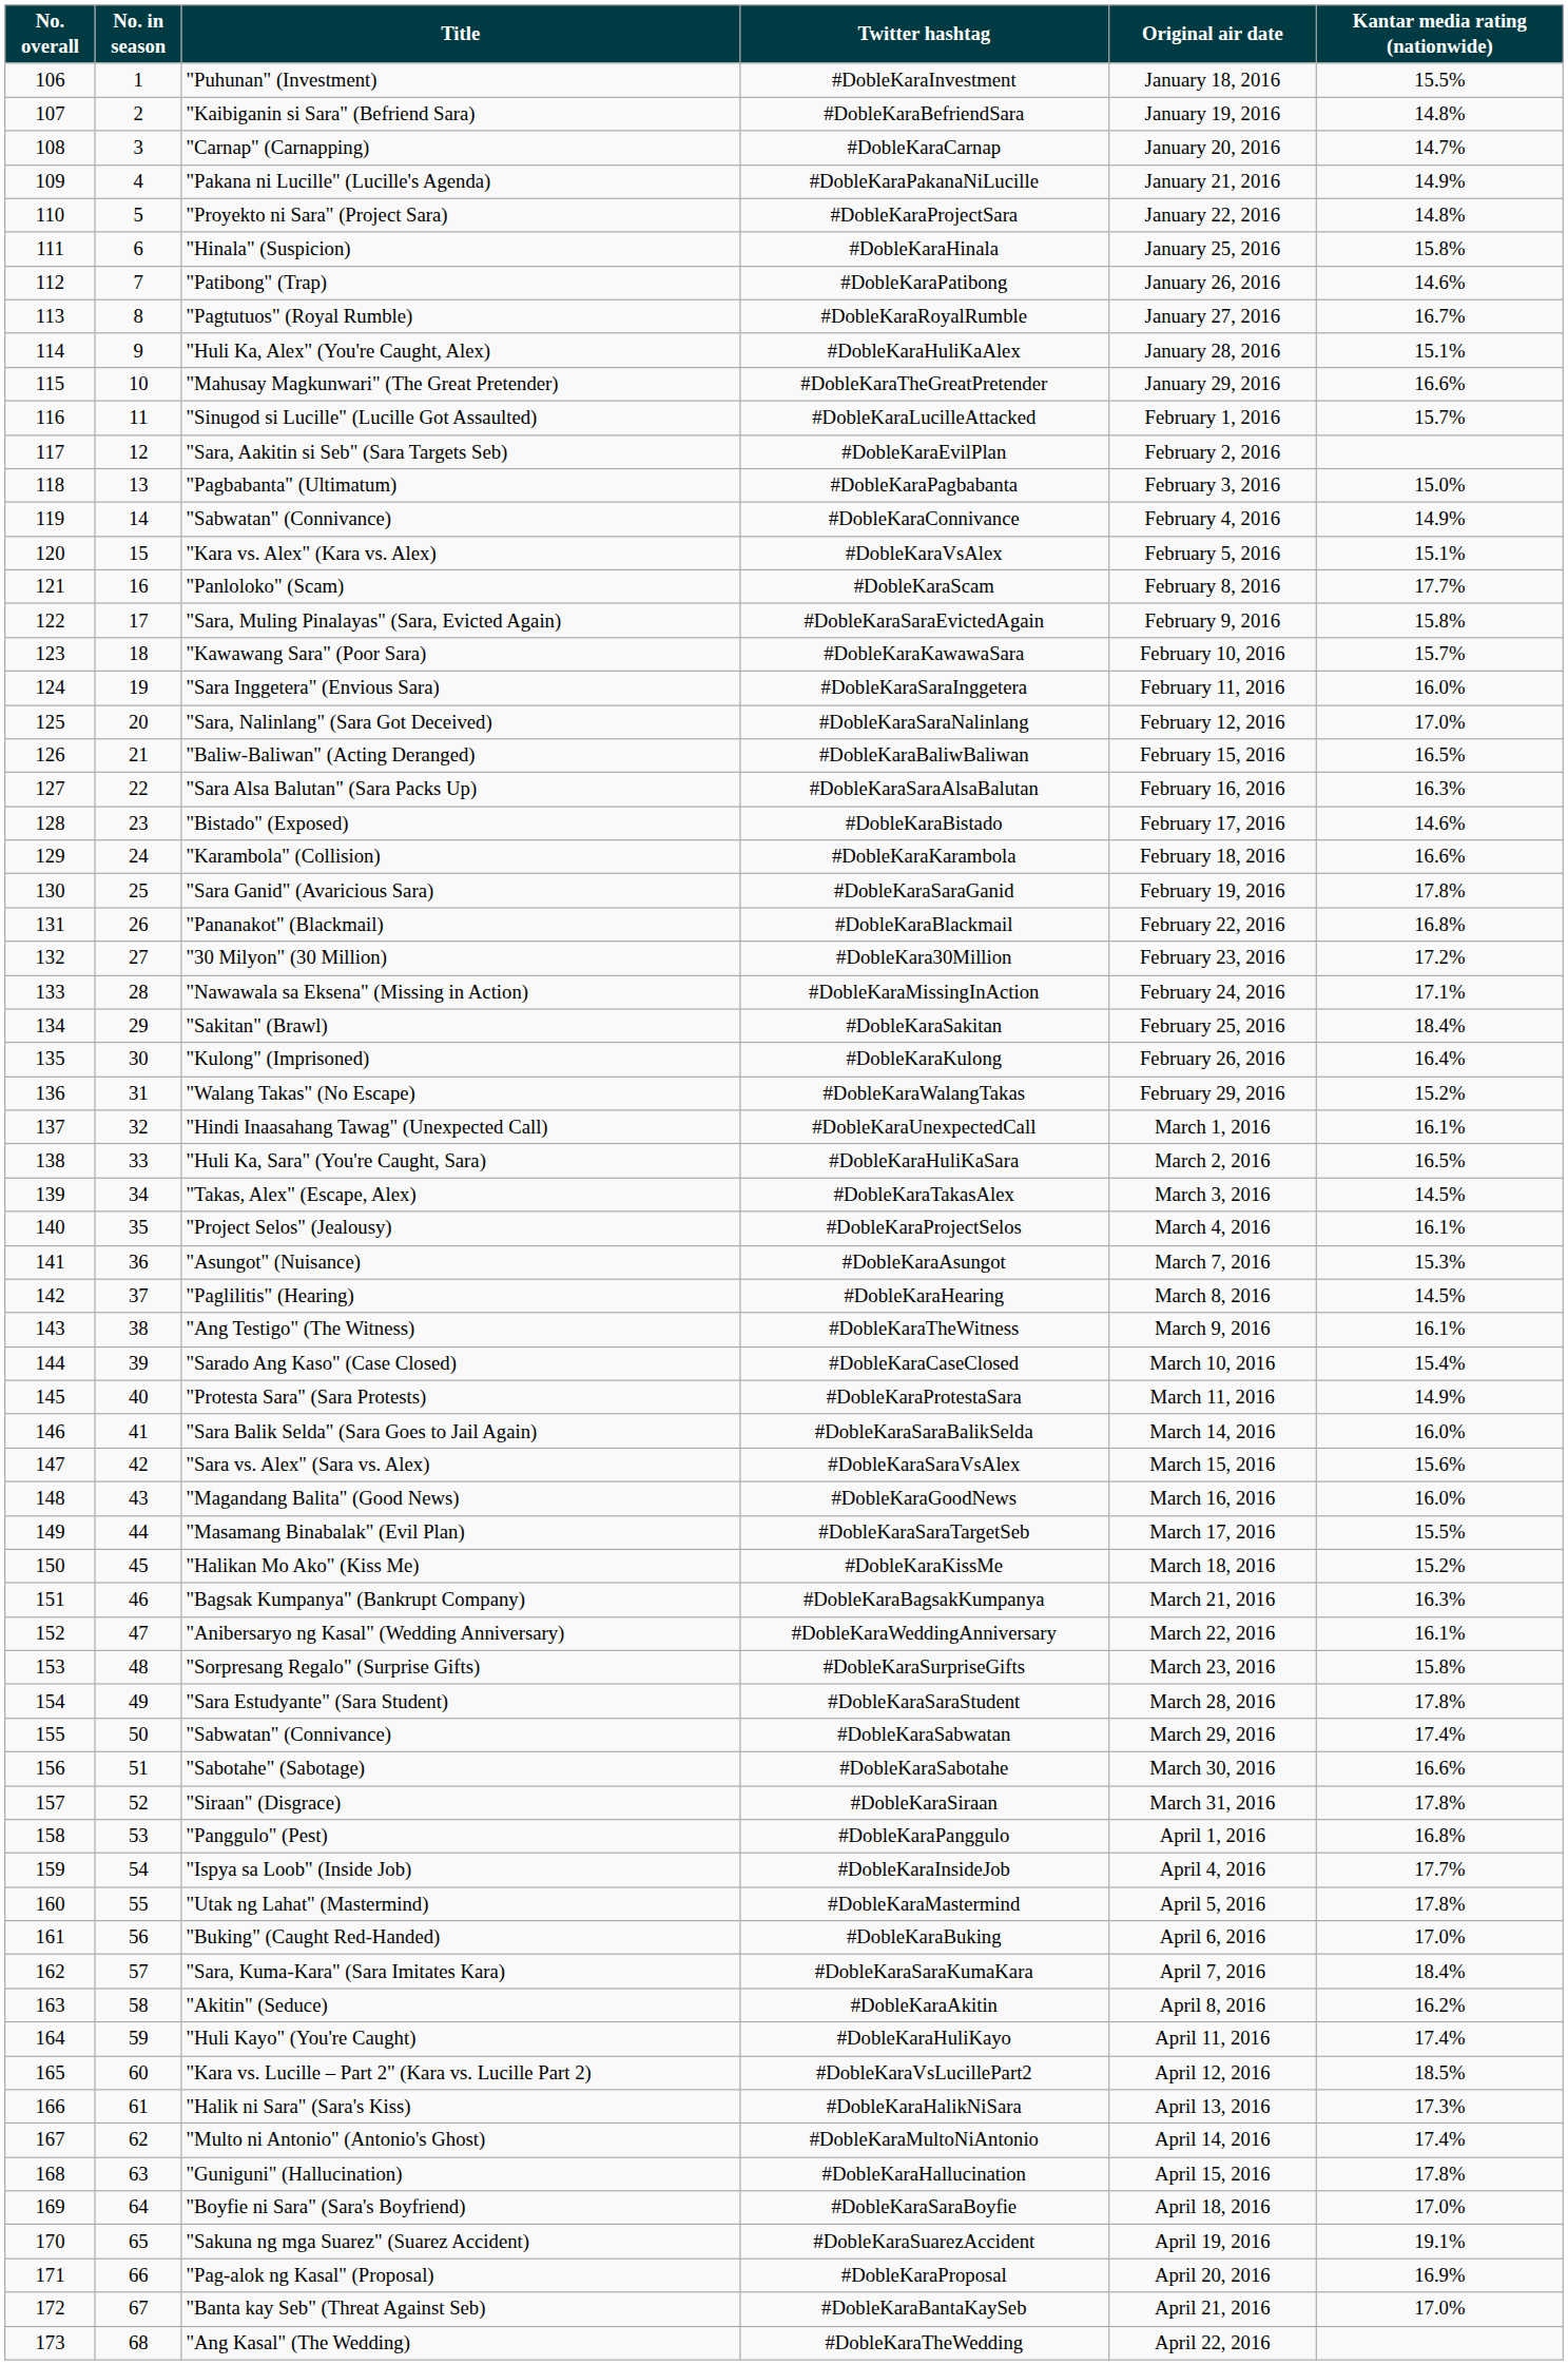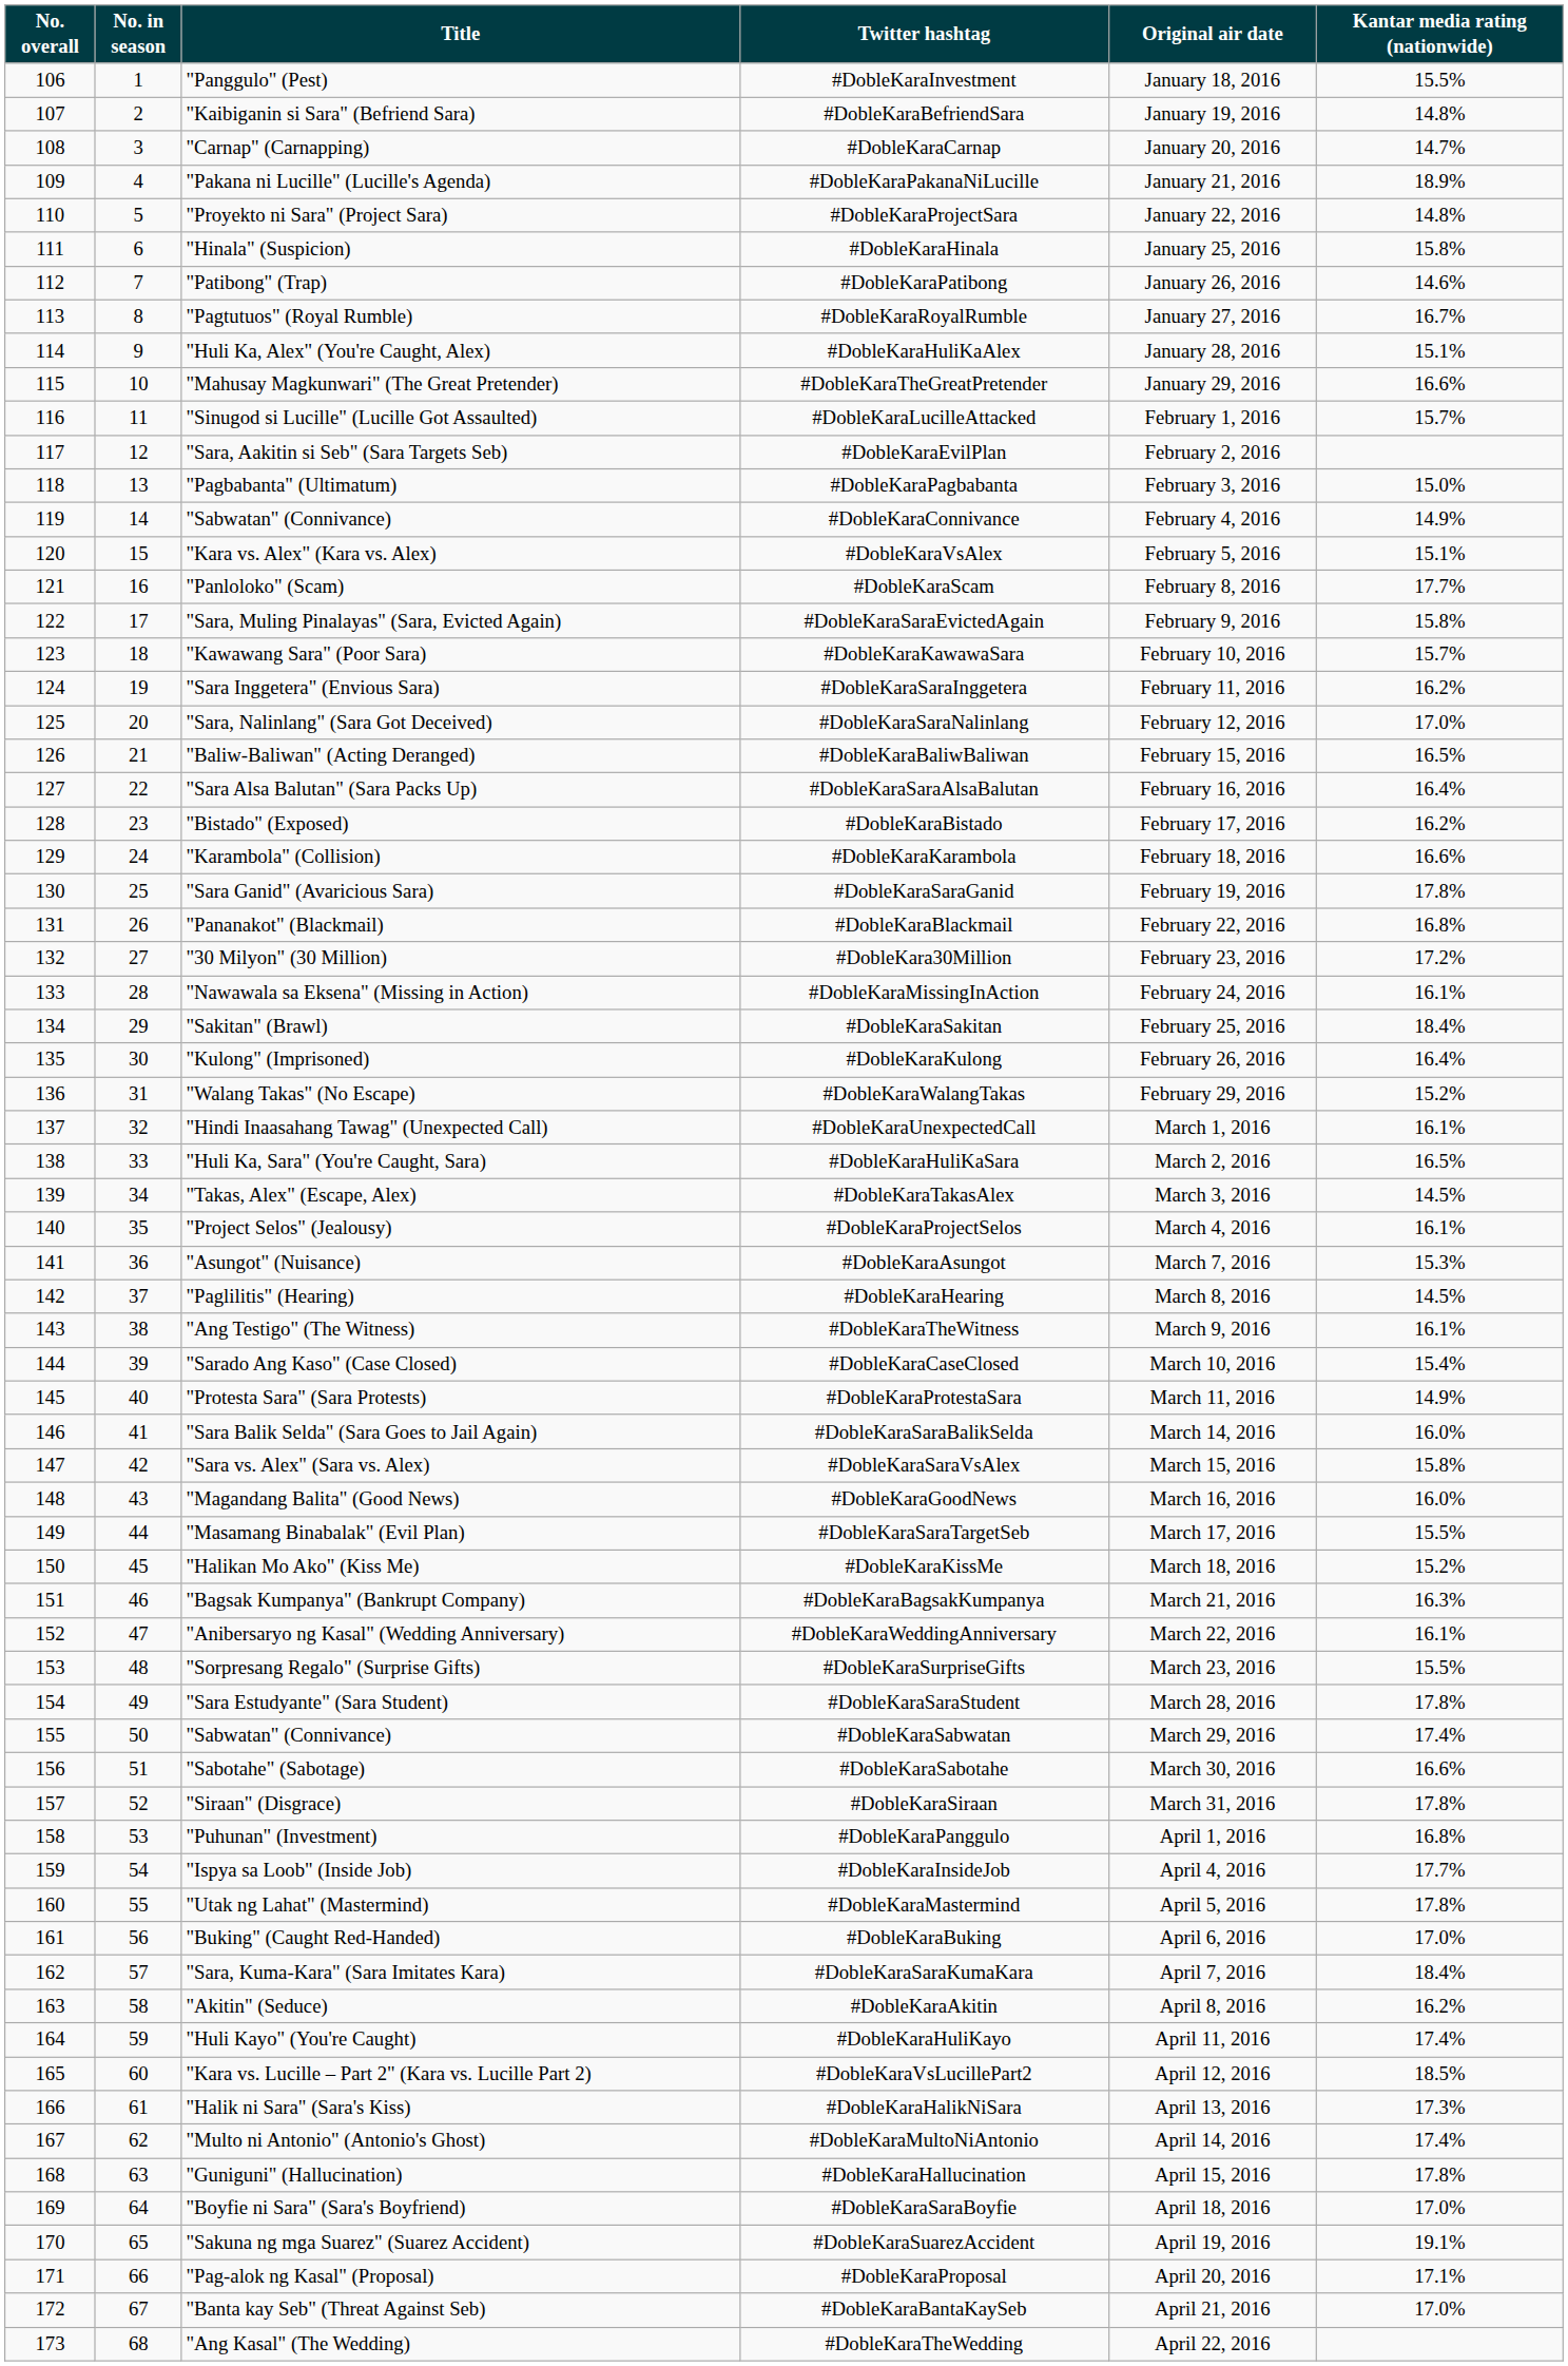#DobleKaraInvestment | Title: "Puhunan" (Investment) -> "Panggulo" (Pest)
#DobleKaraPakanaNiLucille | Kantar media rating (nationwide): 14.9% -> 18.9%
#DobleKaraSaraInggetera | Kantar media rating (nationwide): 16.0% -> 16.2%
#DobleKaraSaraAlsaBalutan | Kantar media rating (nationwide): 16.3% -> 16.4%
#DobleKaraBistado | Kantar media rating (nationwide): 14.6% -> 16.2%
#DobleKaraMissingInAction | Kantar media rating (nationwide): 17.1% -> 16.1%
#DobleKaraSaraVsAlex | Kantar media rating (nationwide): 15.6% -> 15.8%
#DobleKaraSurpriseGifts | Kantar media rating (nationwide): 15.8% -> 15.5%
#DobleKaraPanggulo | Title: "Panggulo" (Pest) -> "Puhunan" (Investment)
#DobleKaraProposal | Kantar media rating (nationwide): 16.9% -> 17.1%
